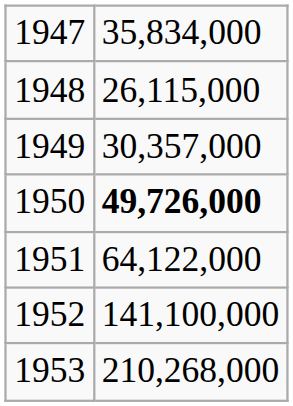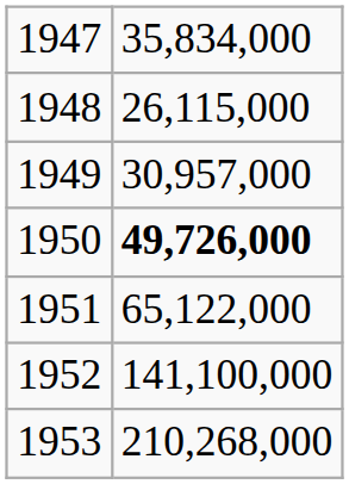1949 | column 2: 30,357,000 -> 30,957,000
1951 | column 2: 64,122,000 -> 65,122,000
